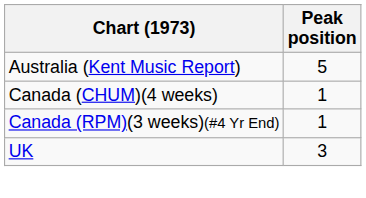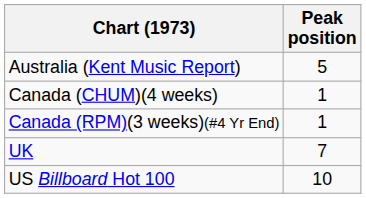UK | Peak position: 3 -> 7
+ row: US Billboard Hot 100 | 10
